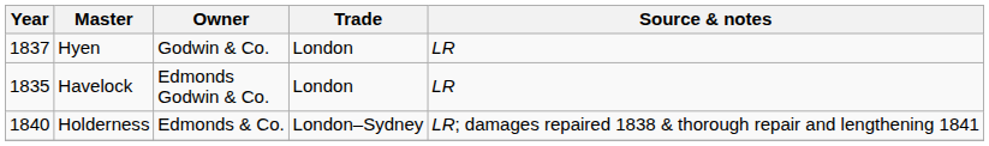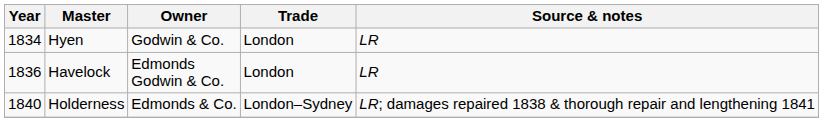Hyen | Year: 1837 -> 1834
Havelock | Year: 1835 -> 1836
